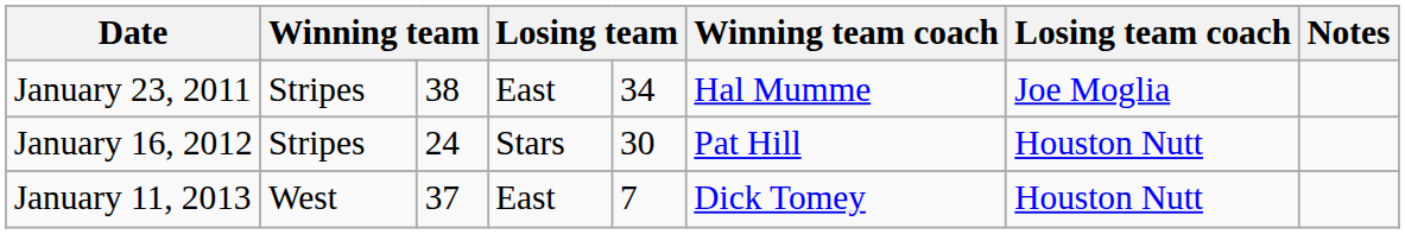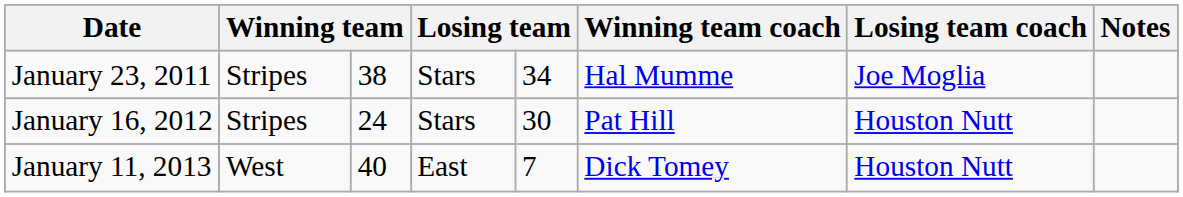January 23, 2011 | column 4: East -> Stars
January 11, 2013 | column 3: 37 -> 40
